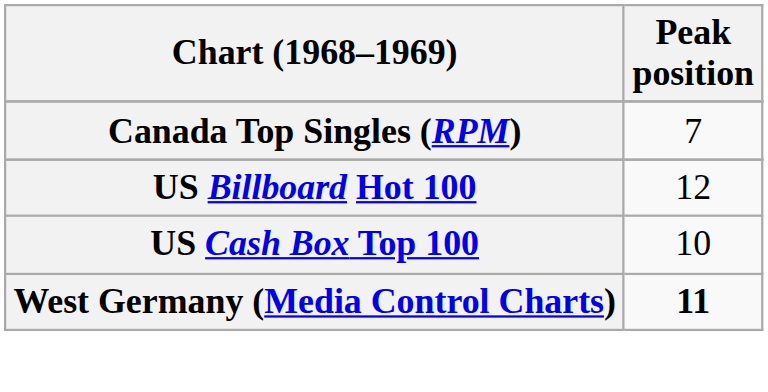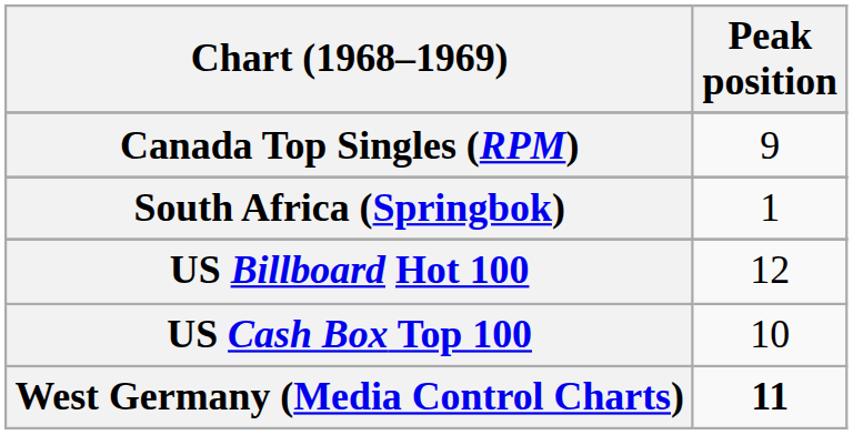Canada Top Singles (RPM) | Peak position: 7 -> 9
+ row: South Africa (Springbok) | 1
